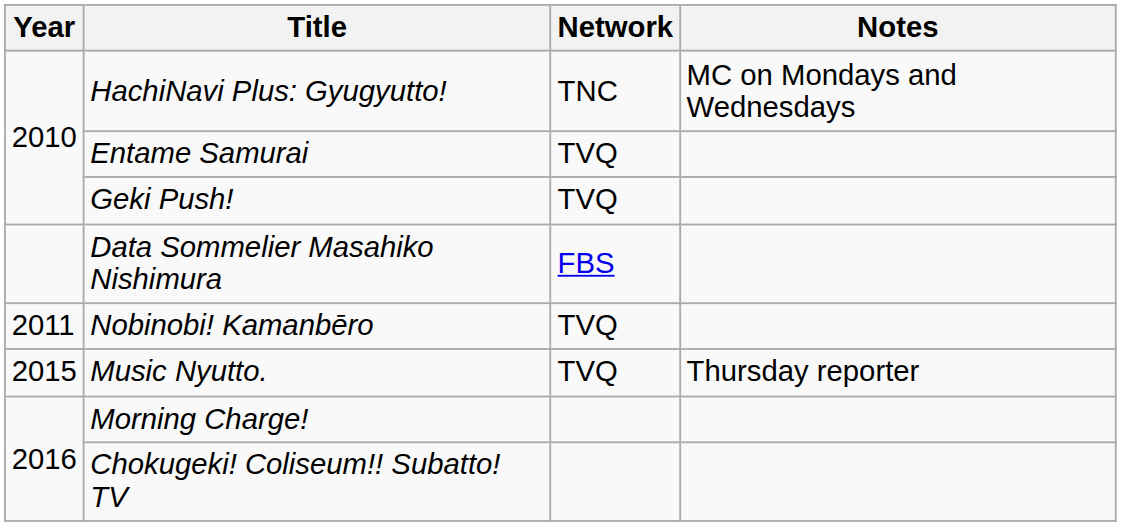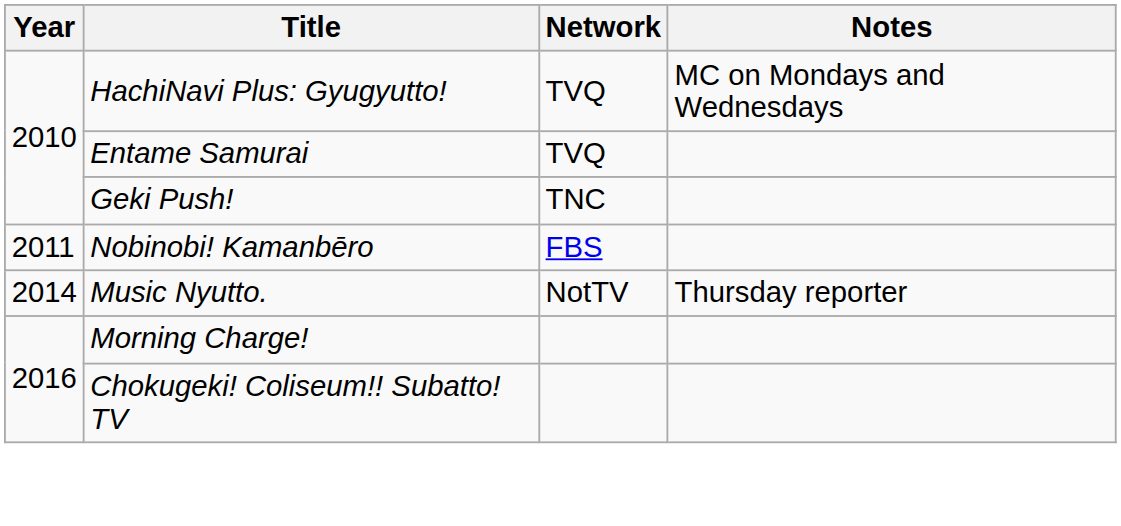HachiNavi Plus: Gyugyutto! | Network: TNC -> TVQ
Geki Push! | Network: TVQ -> TNC
- row: Data Sommelier Masahiko Nishimura | FBS
Nobinobi! Kamanbēro | Network: TVQ -> FBS
Music Nyutto. | Year: 2015 -> 2014
Music Nyutto. | Network: TVQ -> NotTV
